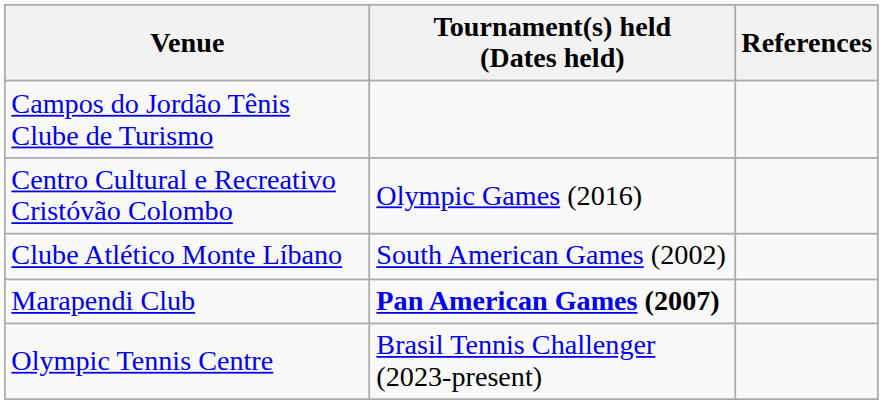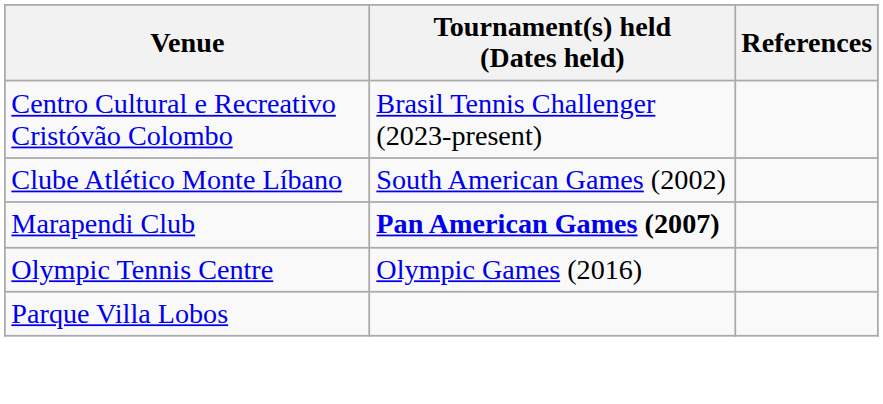- row: Campos do Jordão Tênis Clube de Turismo
Centro Cultural e Recreativo Cristóvão Colombo | Tournament(s) held (Dates held): Olympic Games (2016) -> Brasil Tennis Challenger (2023-present)
Olympic Tennis Centre | Tournament(s) held (Dates held): Brasil Tennis Challenger (2023-present) -> Olympic Games (2016)
+ row: Parque Villa Lobos
